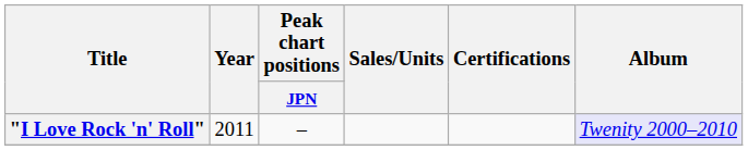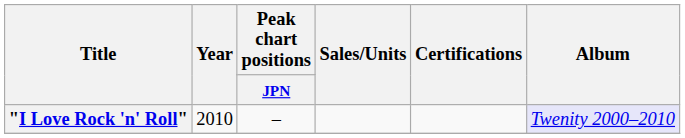"I Love Rock 'n' Roll" | Year: 2011 -> 2010
